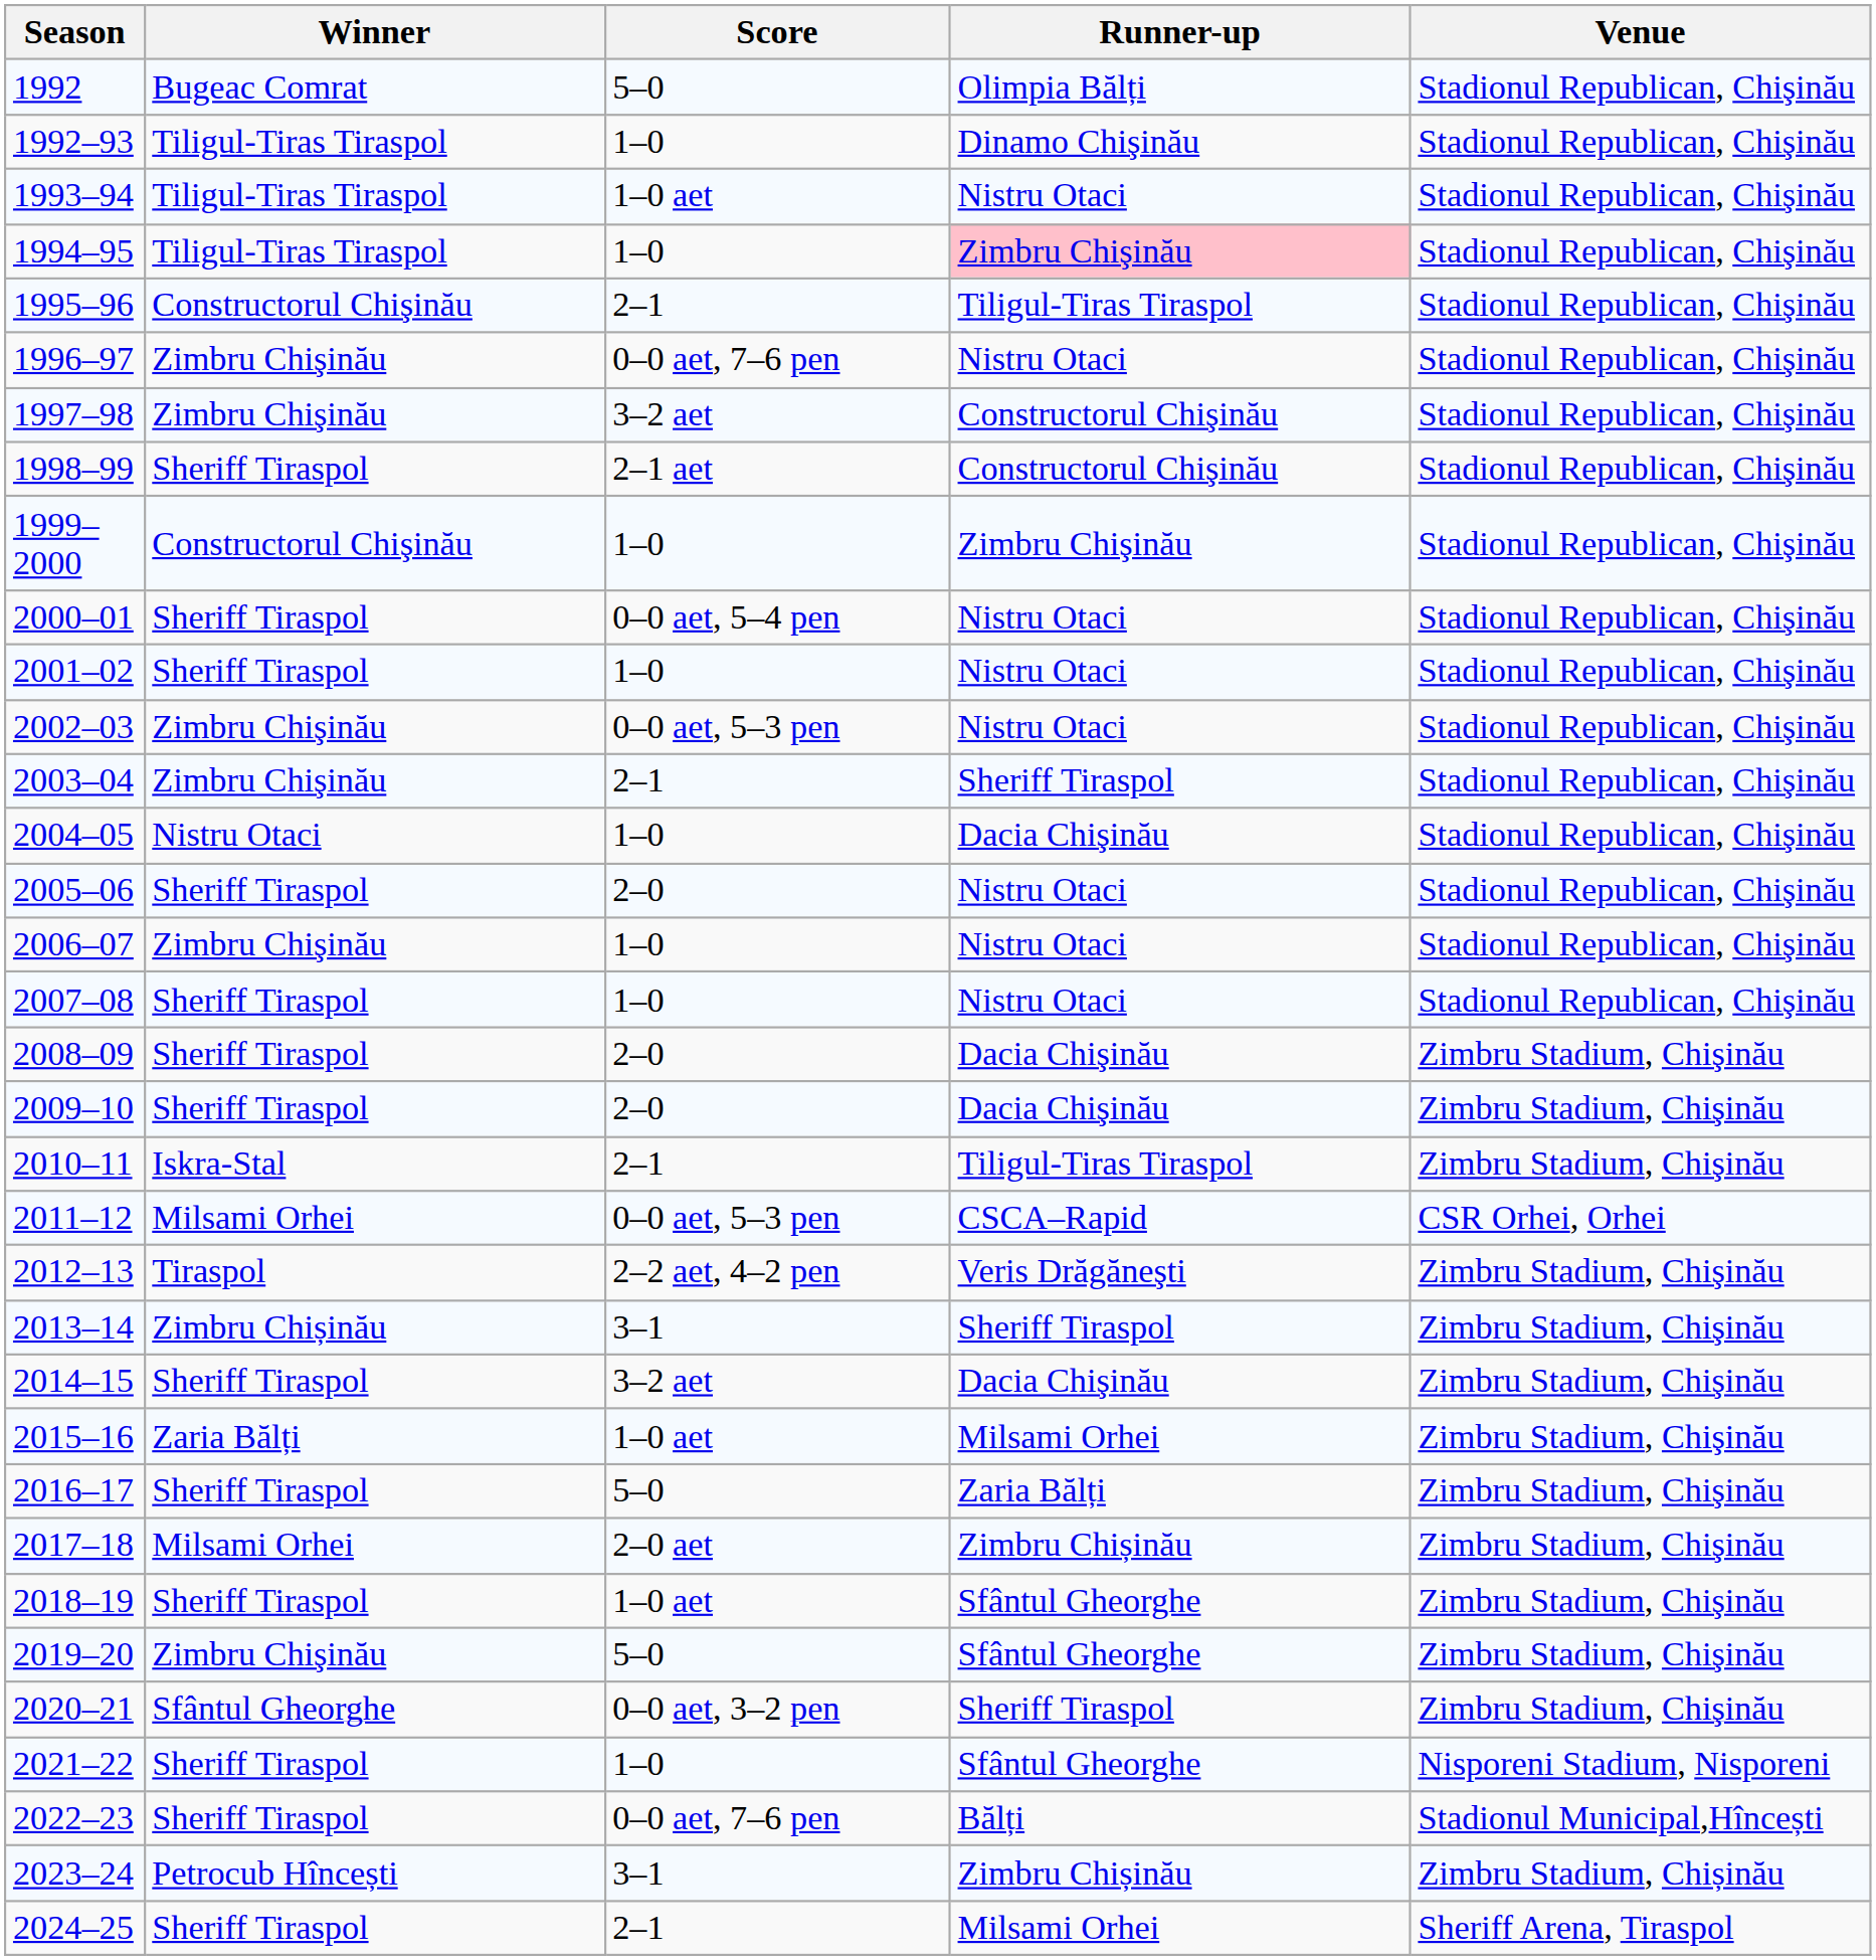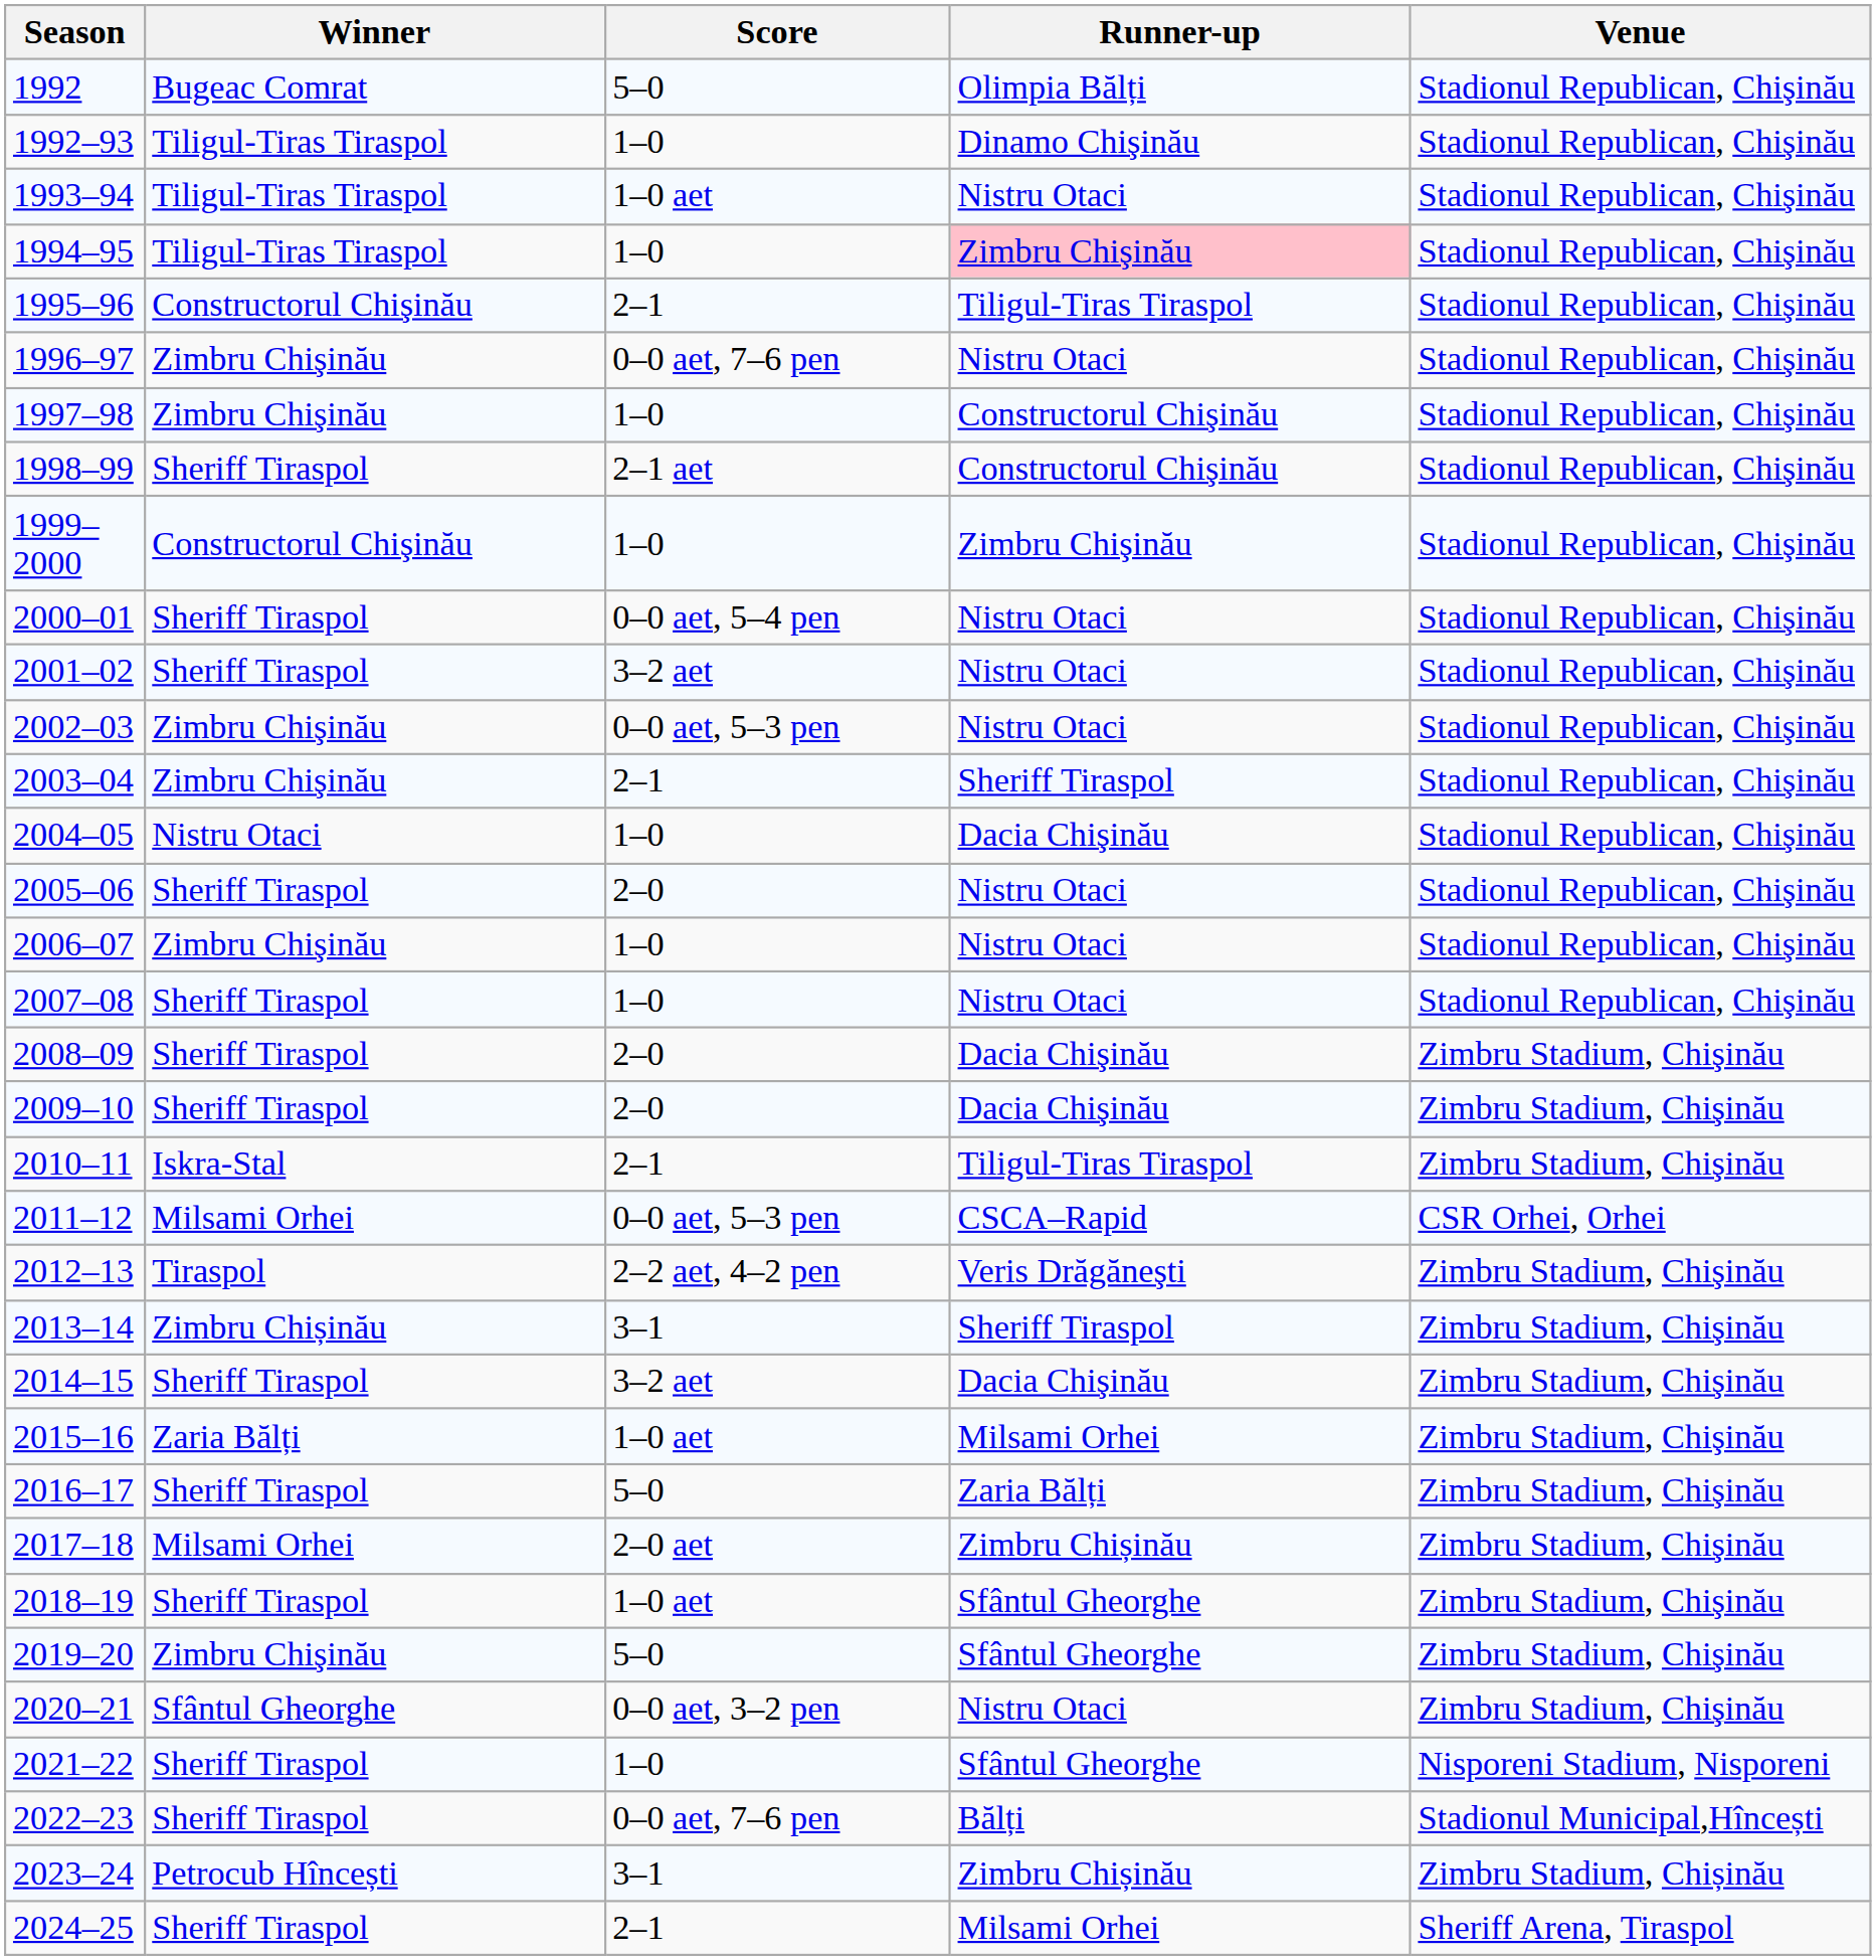1997–98 | Score: 3–2 aet -> 1–0
2001–02 | Score: 1–0 -> 3–2 aet
2020–21 | Runner-up: Sheriff Tiraspol -> Nistru Otaci
